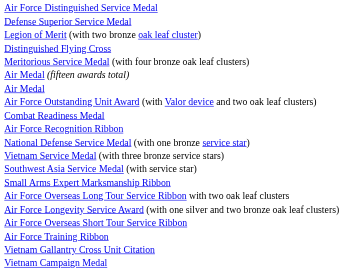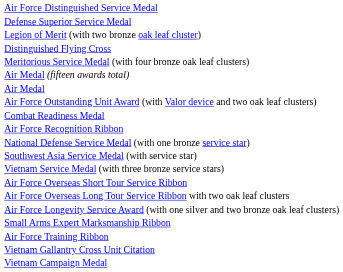rows swapped: Vietnam Service Medal (with three bronze service stars) <-> Southwest Asia Service Medal (with service star)
rows swapped: Air Force Overseas Short Tour Service Ribbon <-> Small Arms Expert Marksmanship Ribbon
